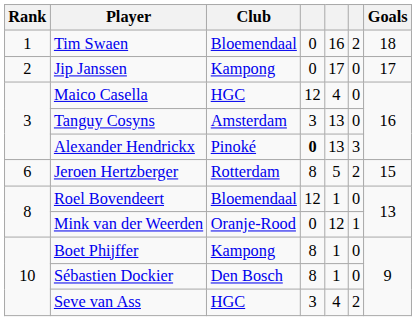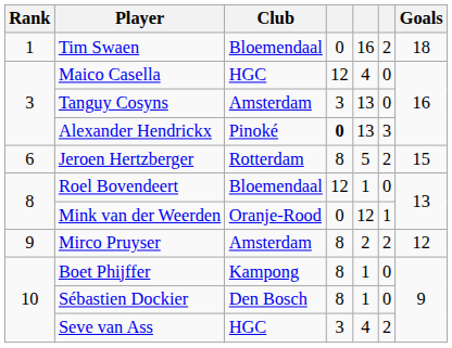- row: 2 | Jip Janssen | Kampong | 0 | 17 | 0 | 17
+ row: 9 | Mirco Pruyser | Amsterdam | 8 | 2 | 2 | 12
